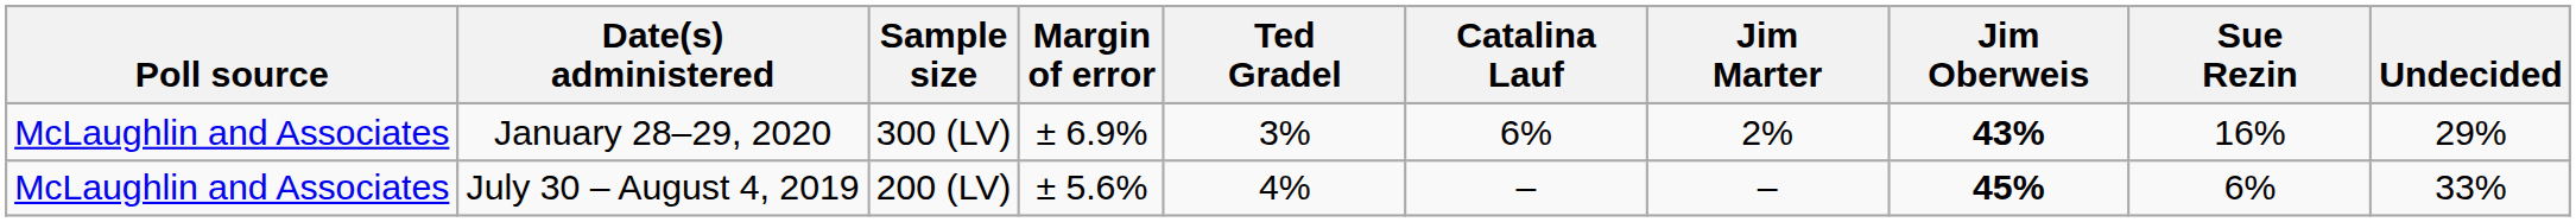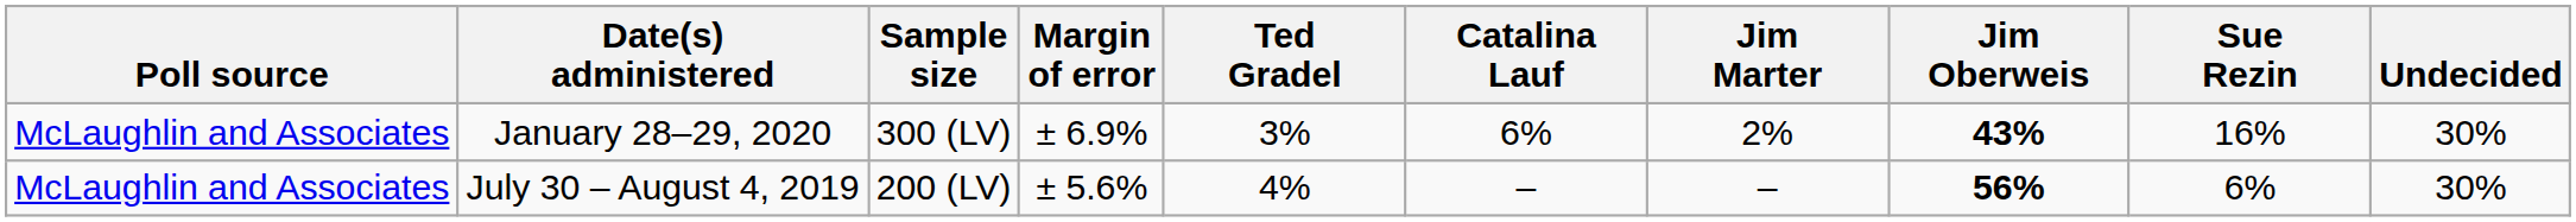January 28–29, 2020 | Undecided: 29% -> 30%
July 30 – August 4, 2019 | Jim Oberweis: 45% -> 56%
July 30 – August 4, 2019 | Undecided: 33% -> 30%
